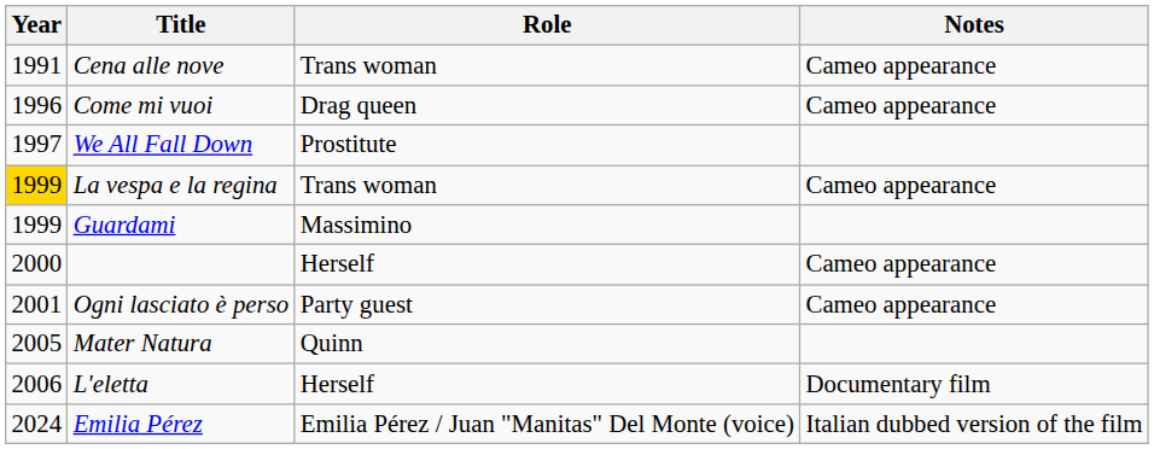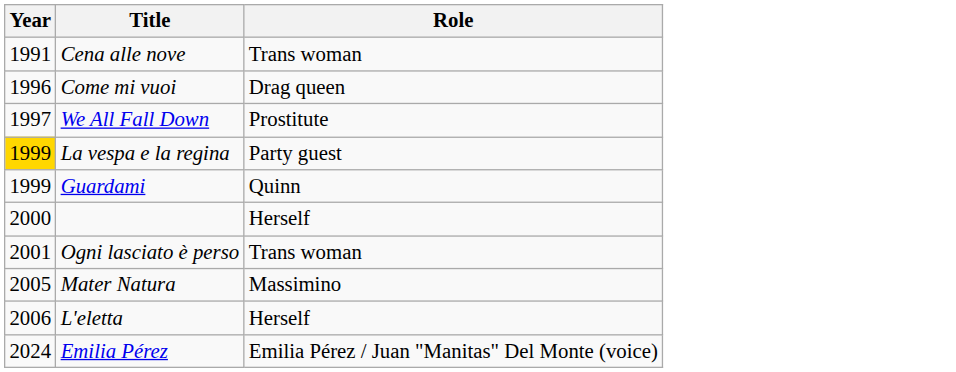- column: Notes | Cameo appearance | Cameo appearance | Cameo appearance | Cameo appearance | Cameo appearance | Documentary film | Italian dubbed version of the film
La vespa e la regina | Role: Trans woman -> Party guest
Guardami | Role: Massimino -> Quinn
Ogni lasciato è perso | Role: Party guest -> Trans woman
Mater Natura | Role: Quinn -> Massimino
